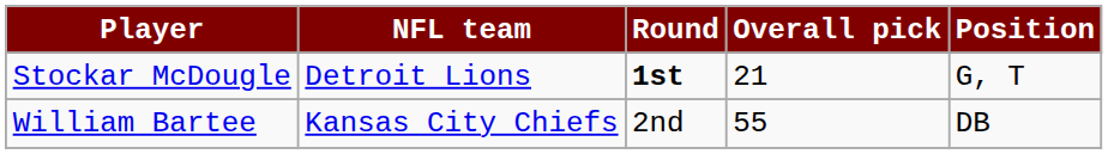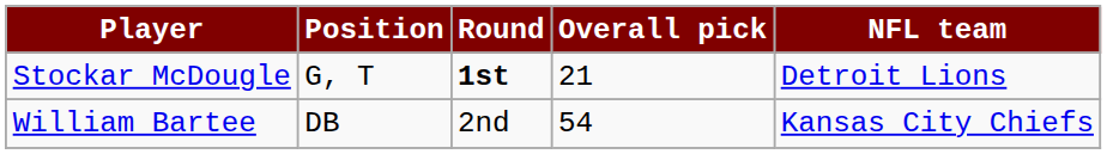columns swapped: Position <-> NFL team
William Bartee | Overall pick: 55 -> 54
